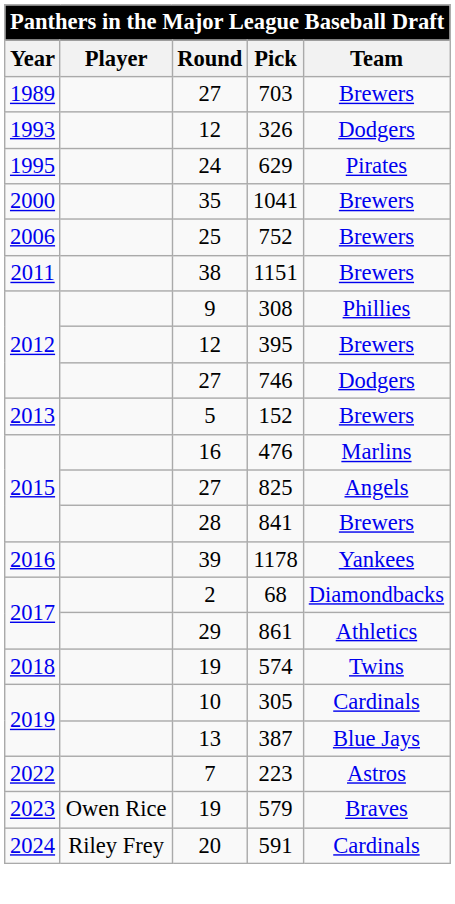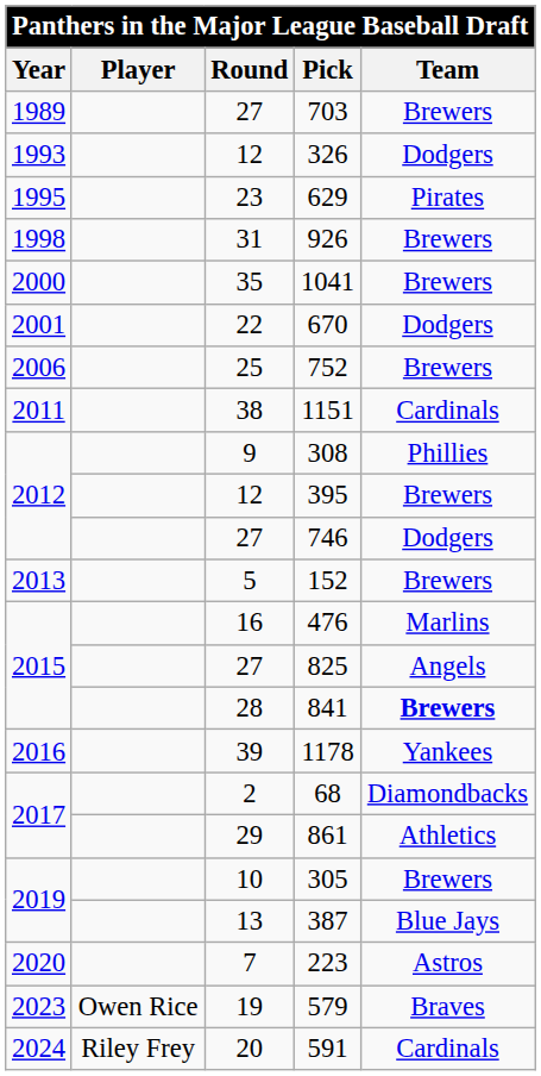629 | Round: 24 -> 23
+ row: 1998 | 31 | 926 | Brewers
+ row: 2001 | 22 | 670 | Dodgers
1151 | Team: Brewers -> Cardinals
841 | Team: normal -> bold
- row: 2018 | 19 | 574 | Twins
305 | Team: Cardinals -> Brewers
223 | Year: 2022 -> 2020
